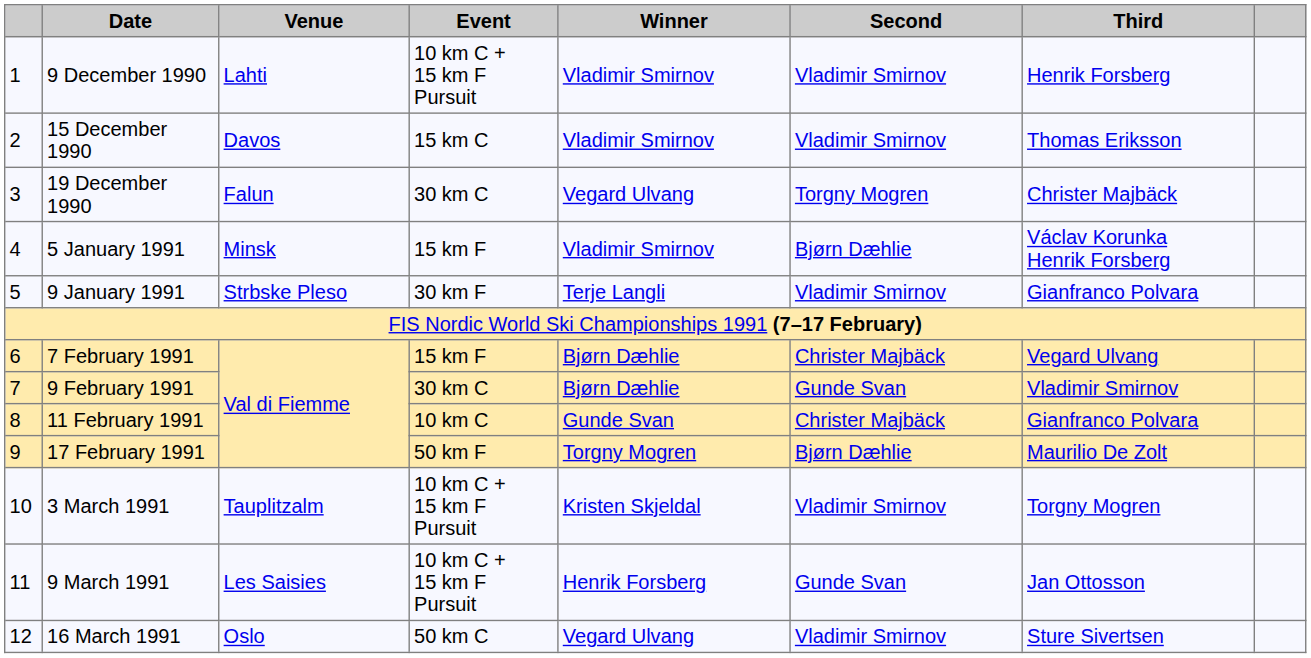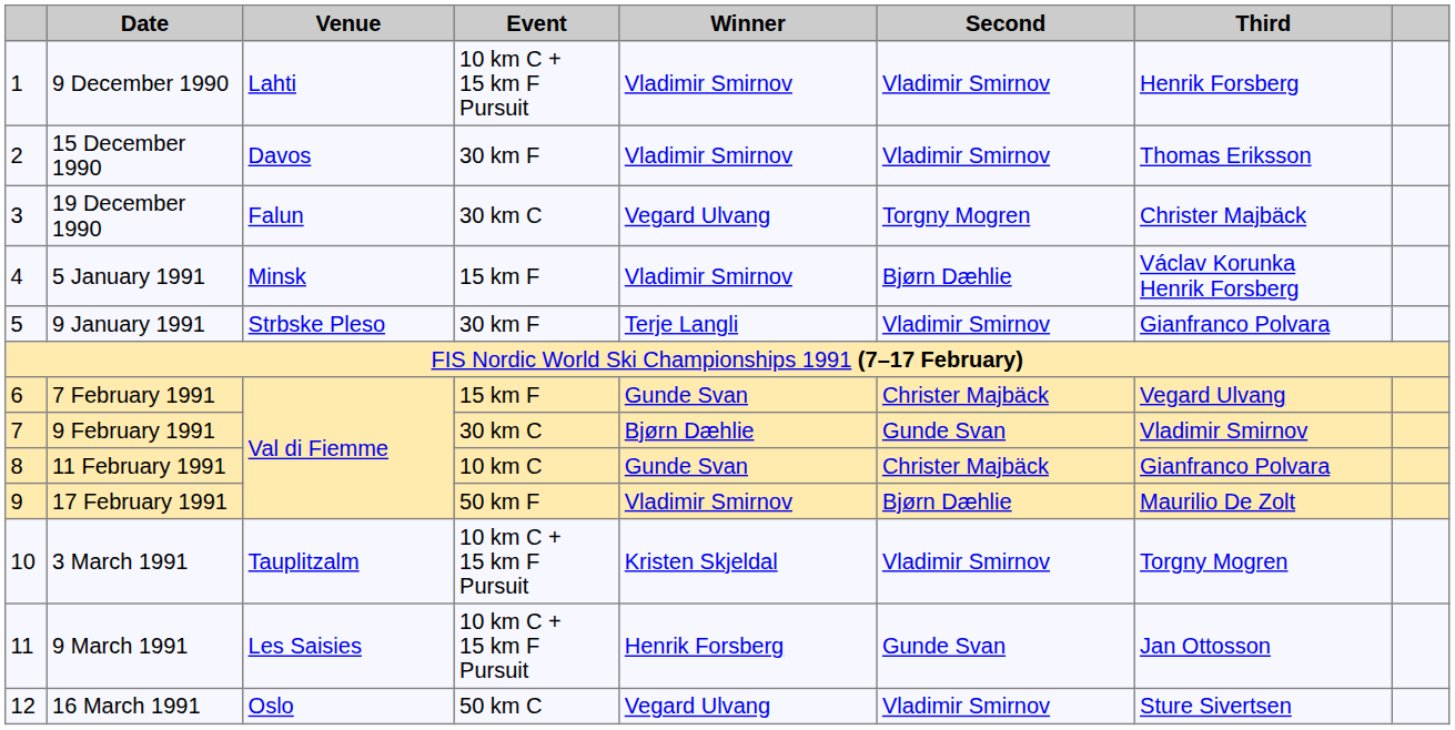15 December 1990 | Event: 15 km C -> 30 km F
7 February 1991 | Winner: Bjørn Dæhlie -> Gunde Svan
17 February 1991 | Winner: Torgny Mogren -> Vladimir Smirnov
